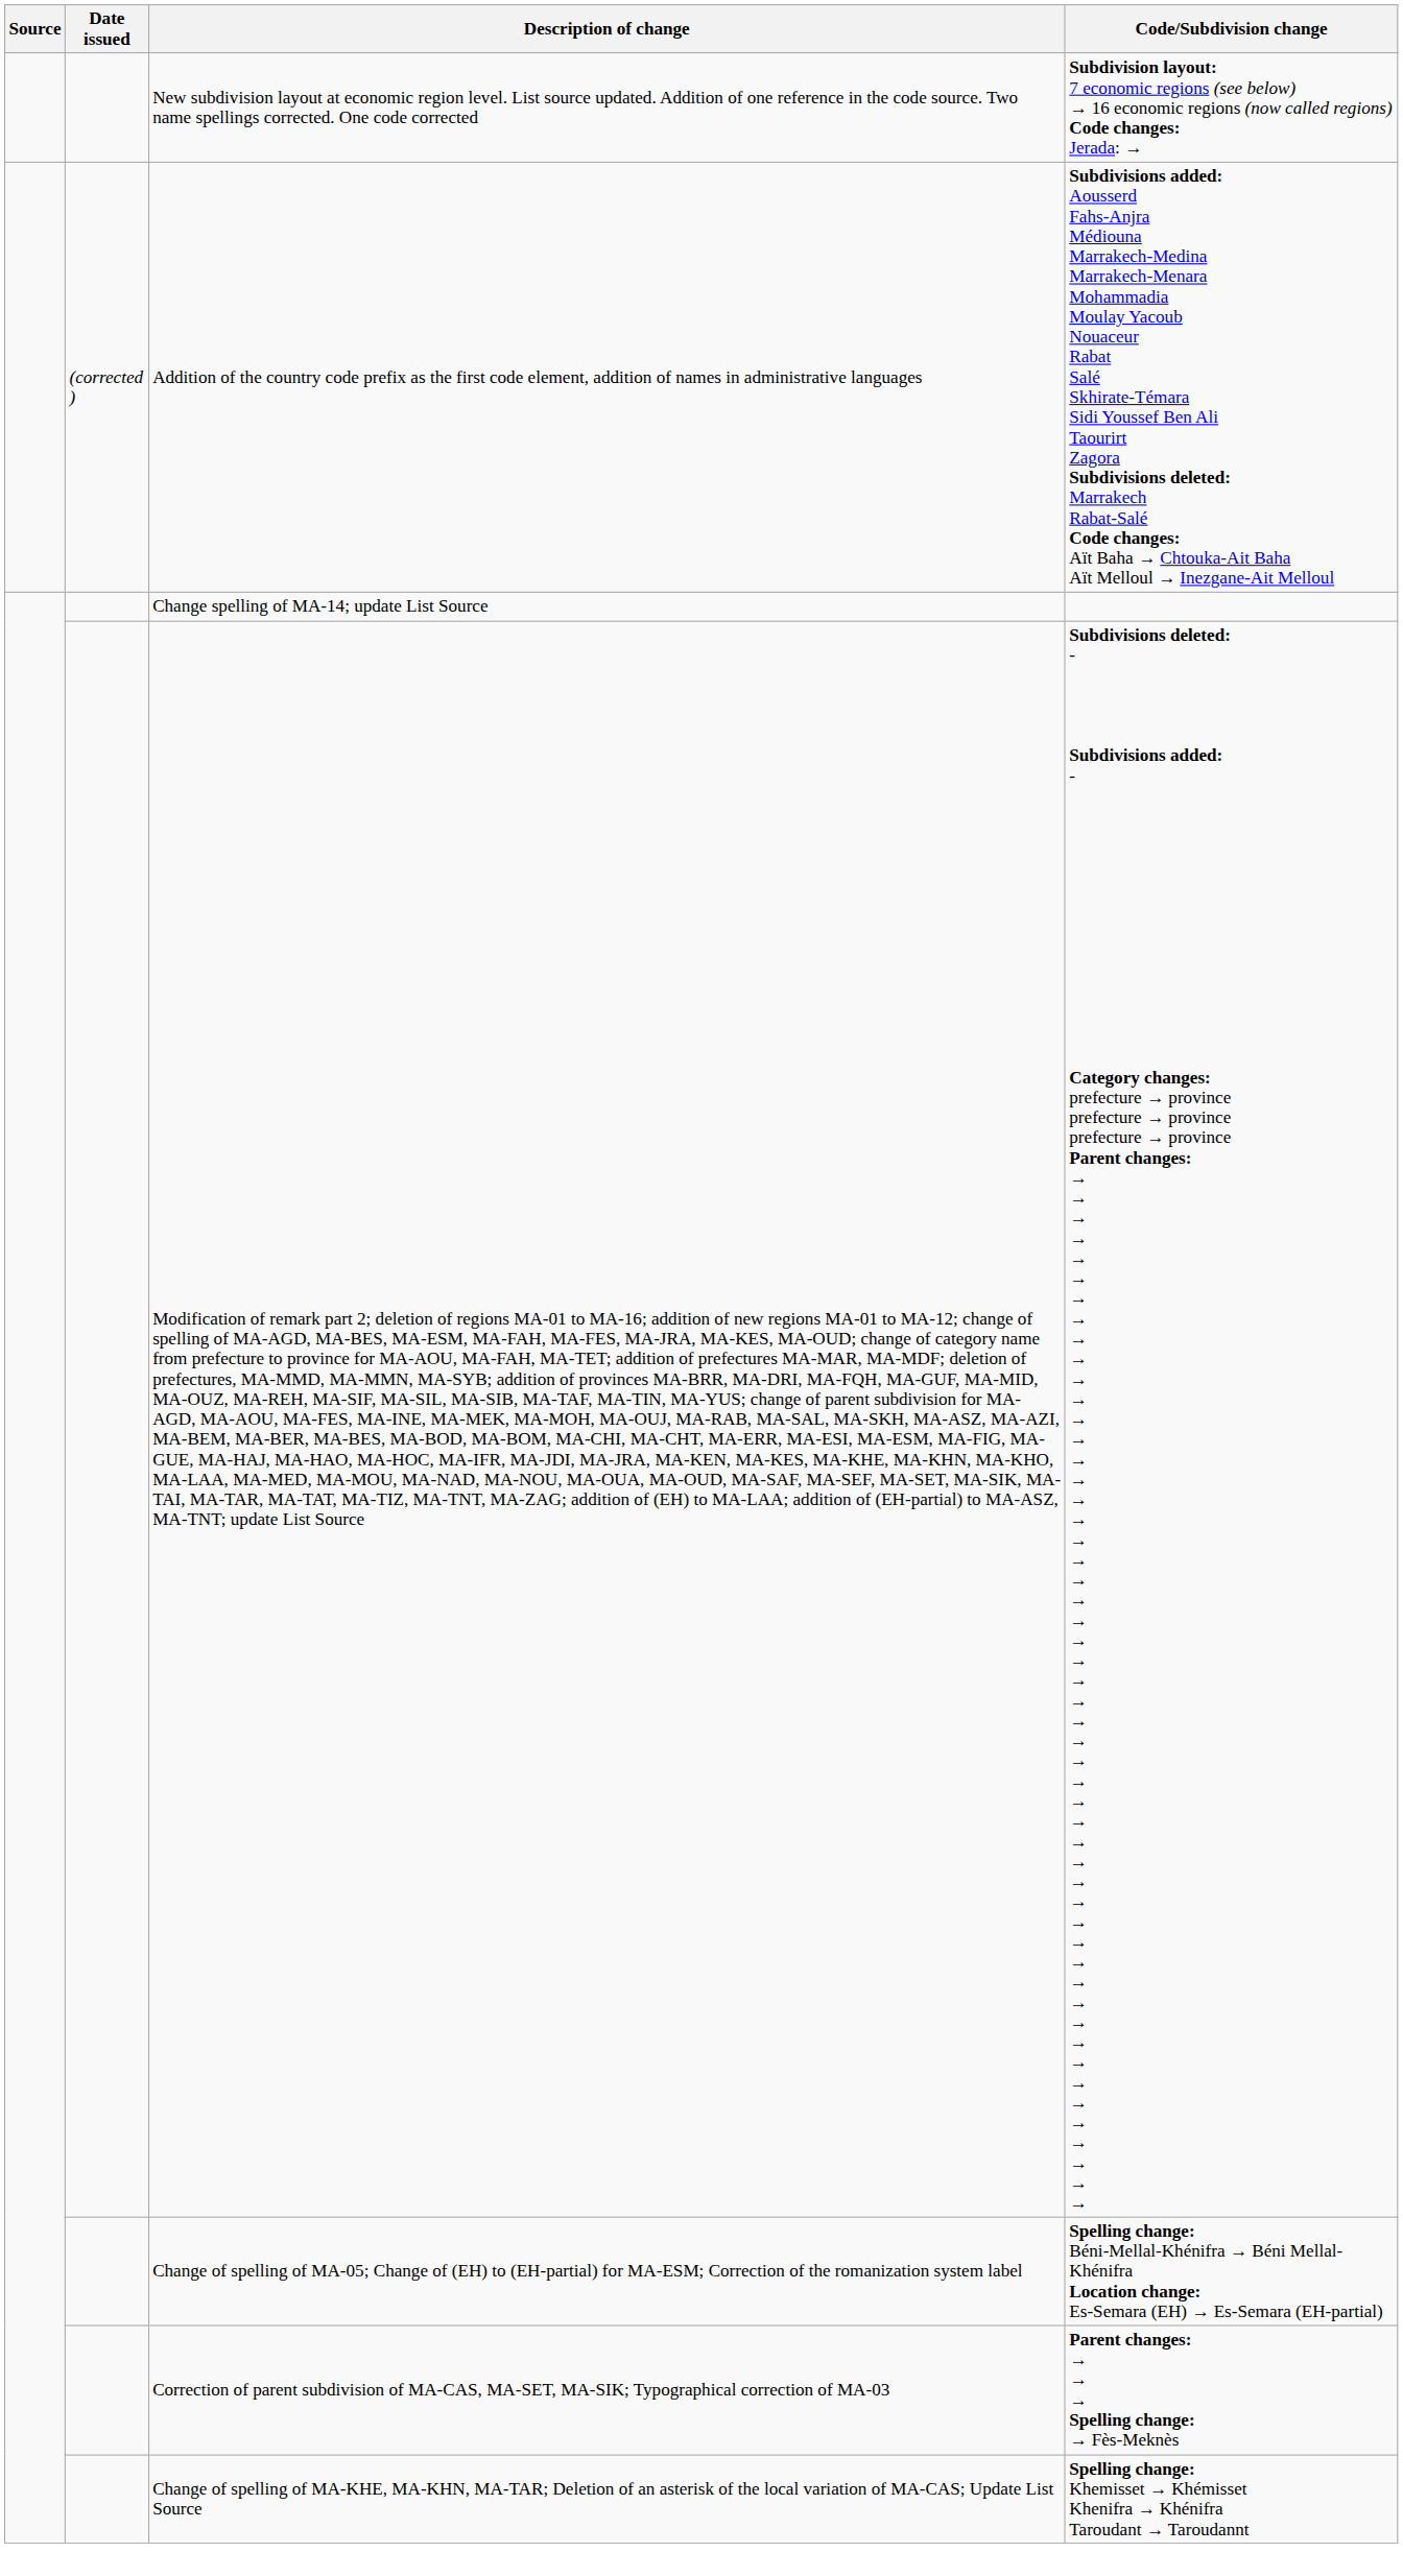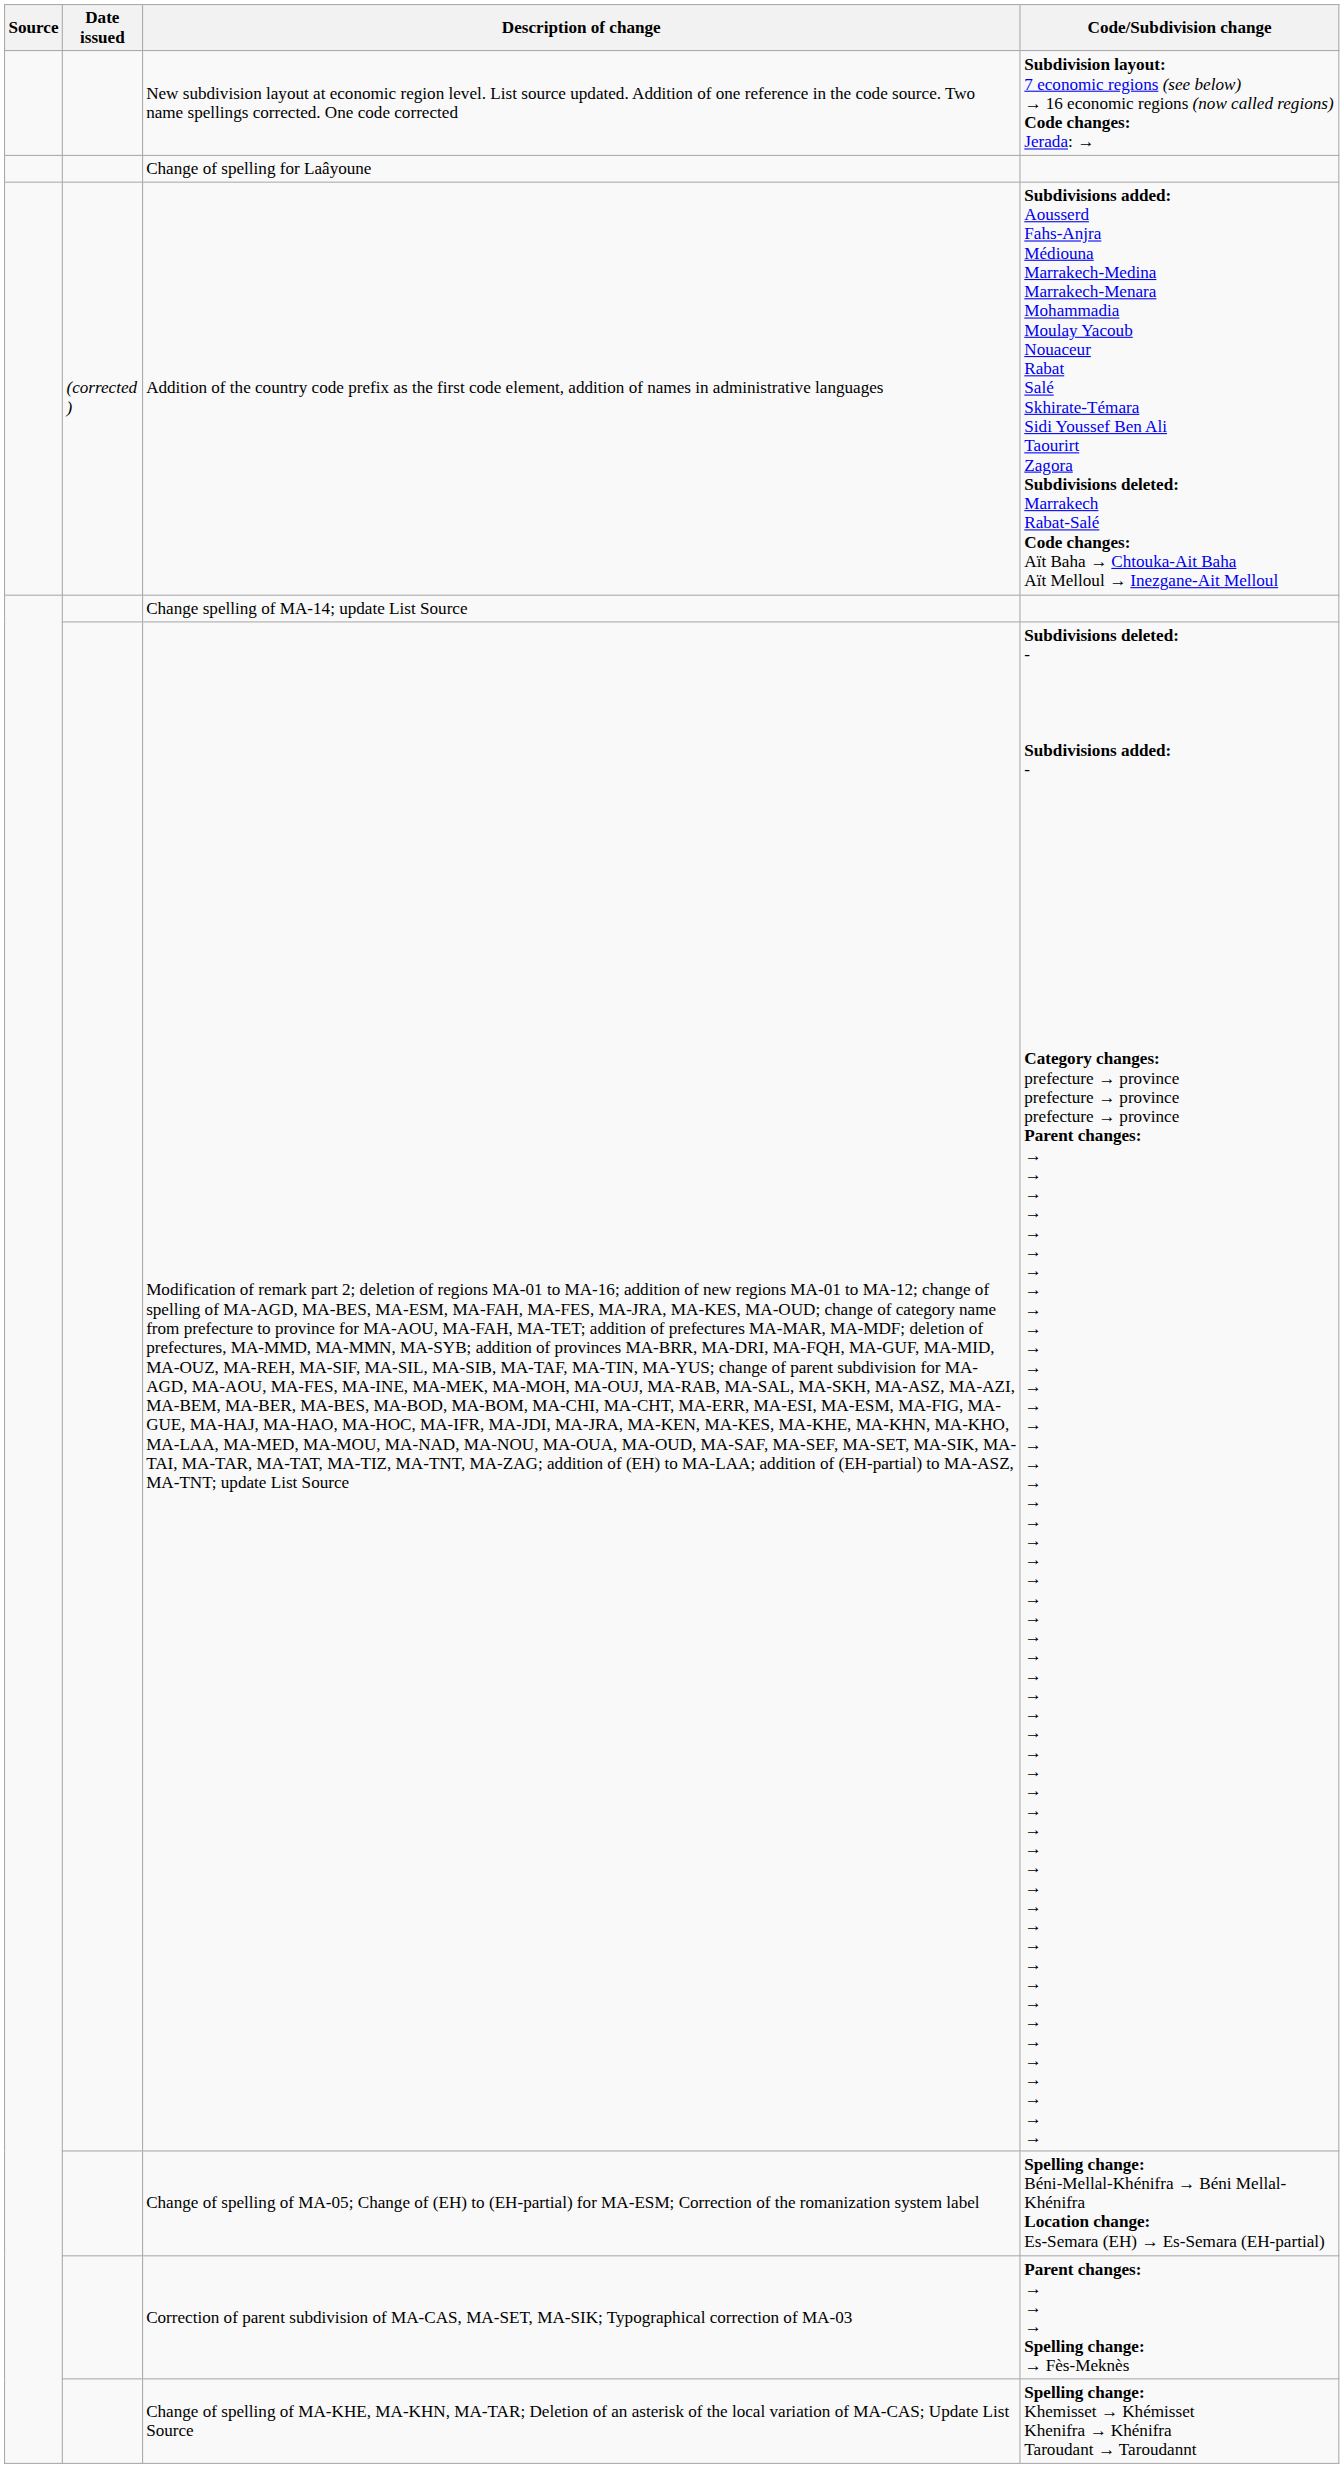+ row: Change of spelling for Laâyoune
